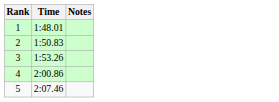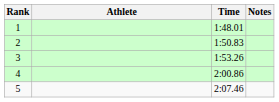+ column: Athlete
